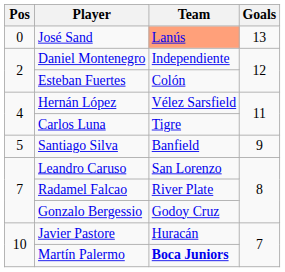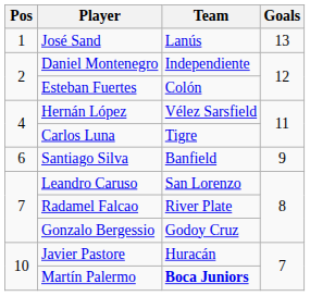José Sand | Pos: 0 -> 1
José Sand | Team: lightsalmon background -> no background
Santiago Silva | Pos: 5 -> 6
